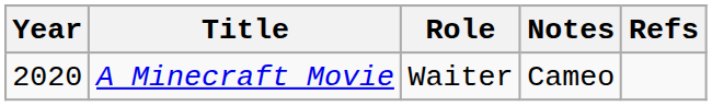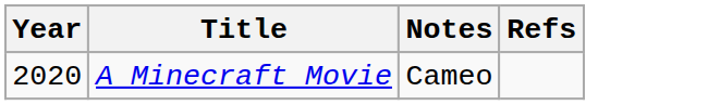- column: Role | Waiter
